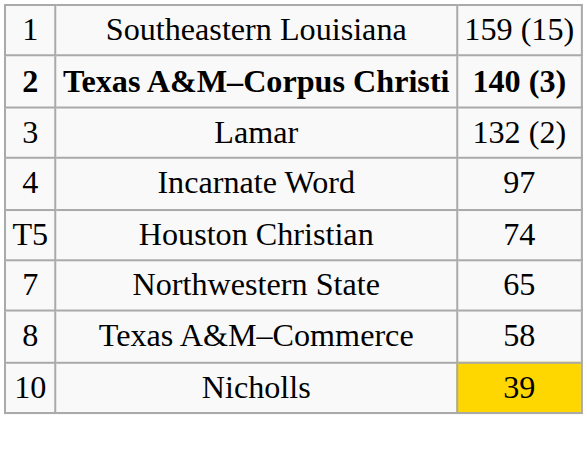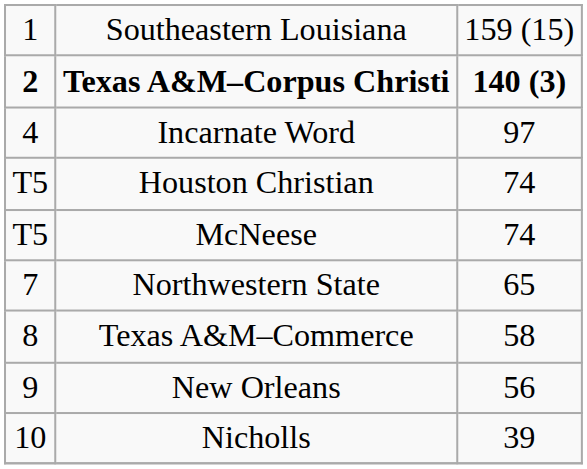- row: 3 | Lamar | 132 (2)
+ row: T5 | McNeese | 74
+ row: 9 | New Orleans | 56
Nicholls | column 3: gold background -> no background
